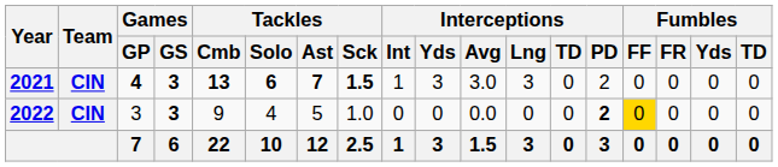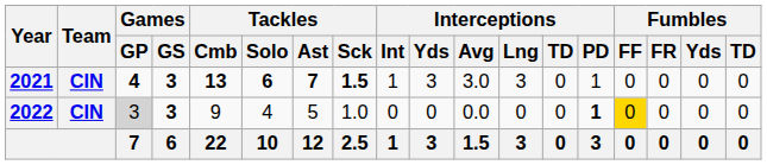2021 | Interceptions / PD: 2 -> 1
2022 | Games / GP: no background -> lightgrey background
2022 | Interceptions / PD: 2 -> 1
